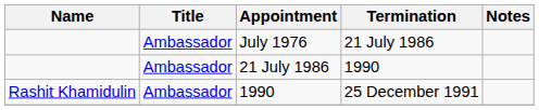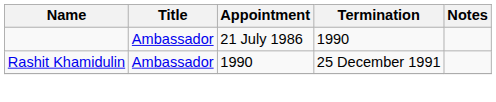- row: Ambassador | July 1976 | 21 July 1986
